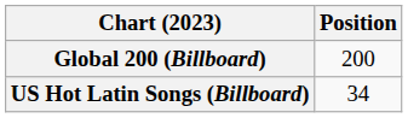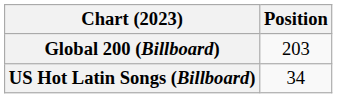Global 200 (Billboard) | Position: 200 -> 203
